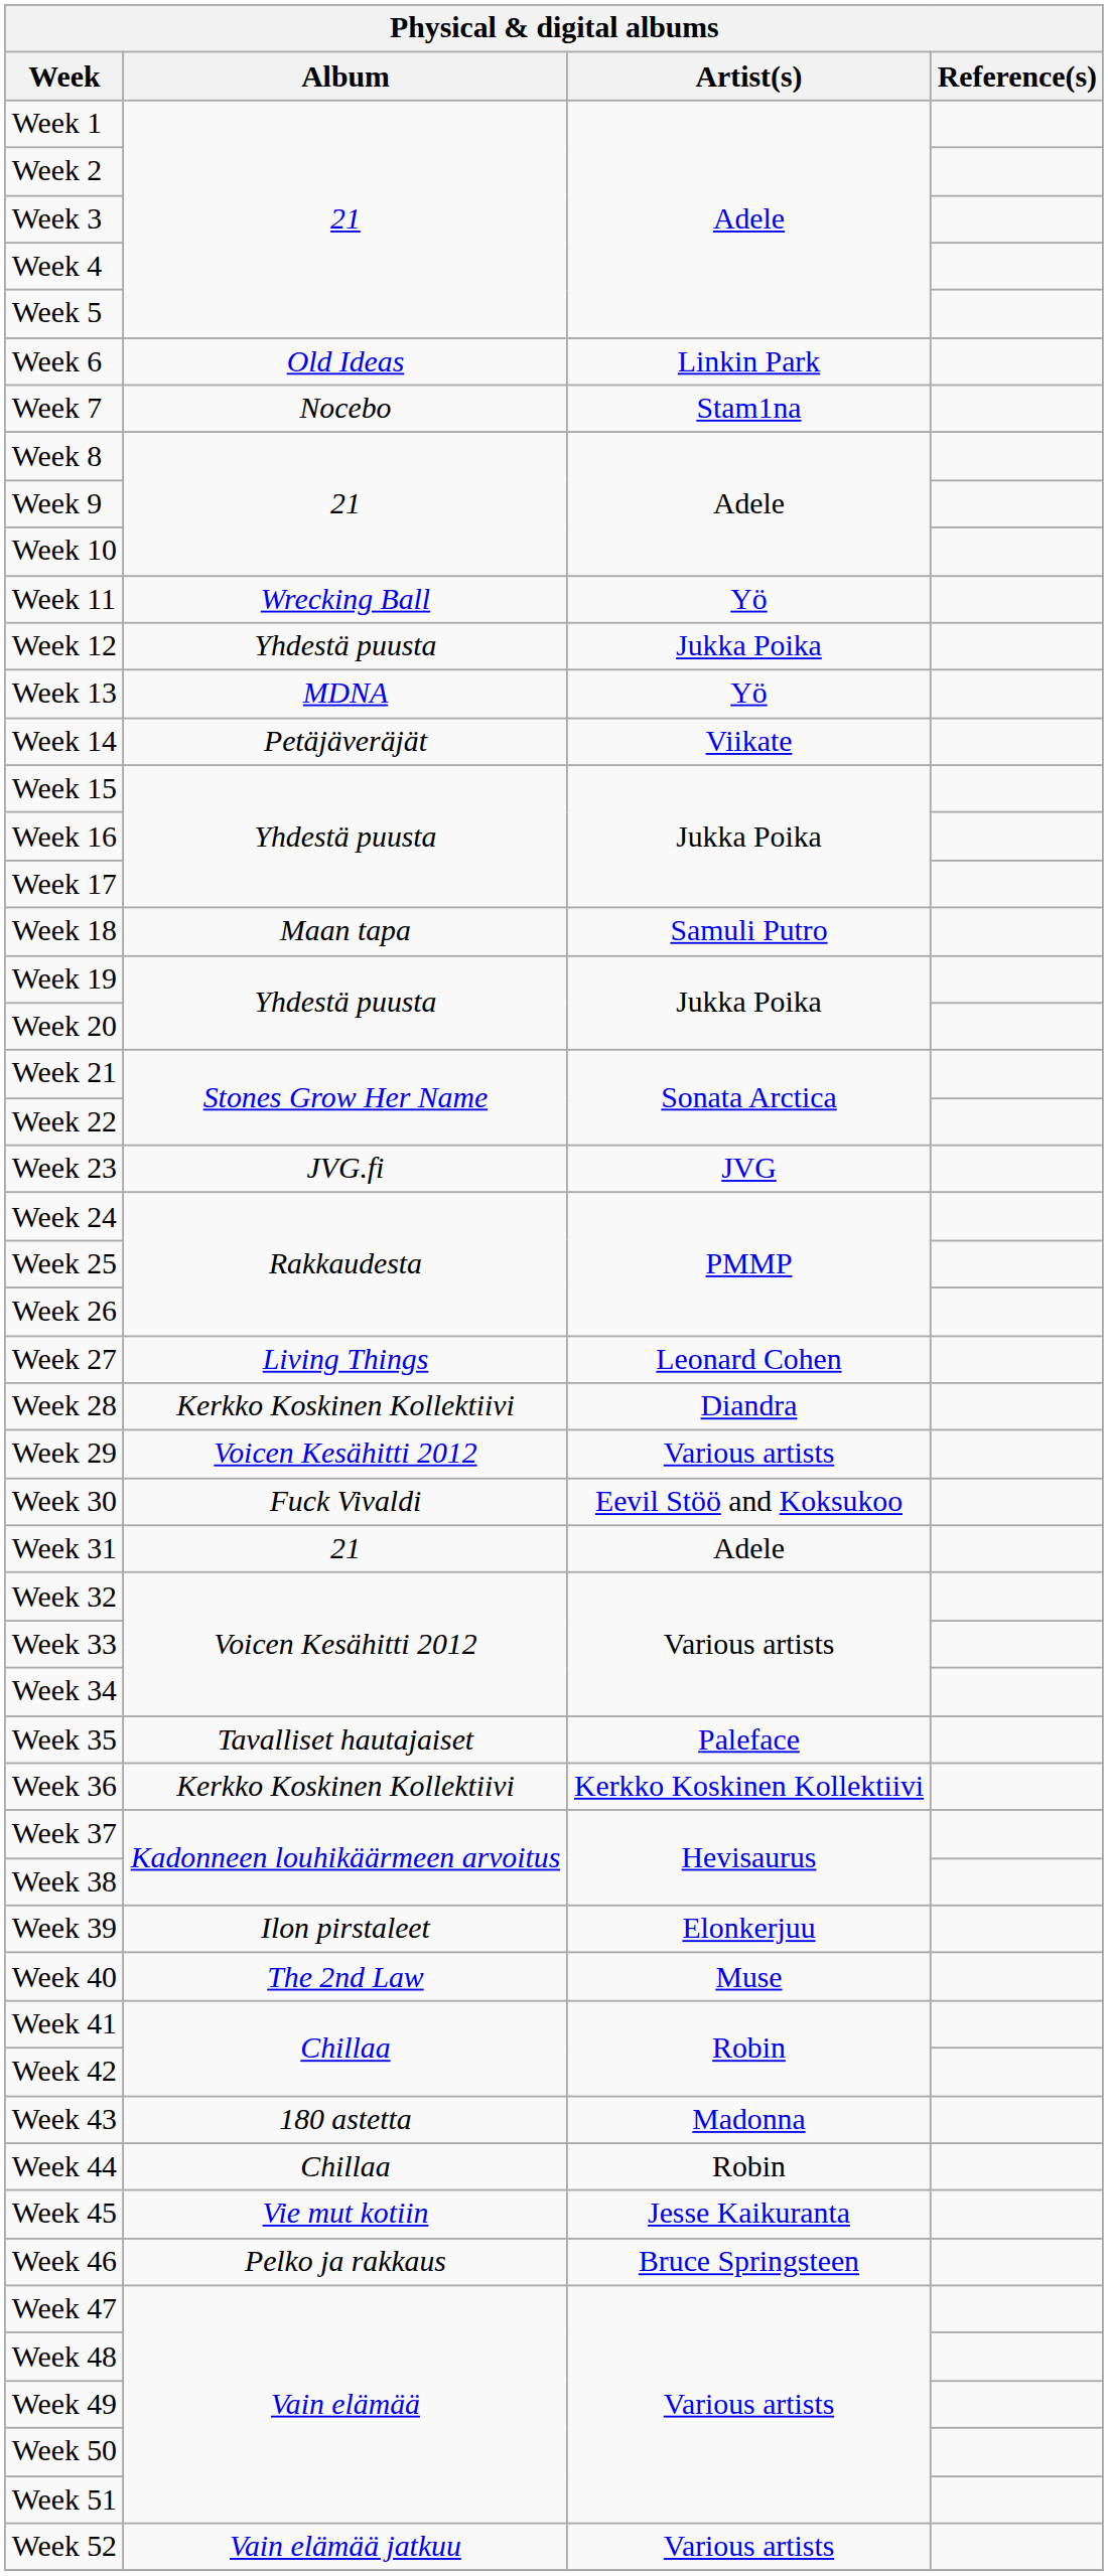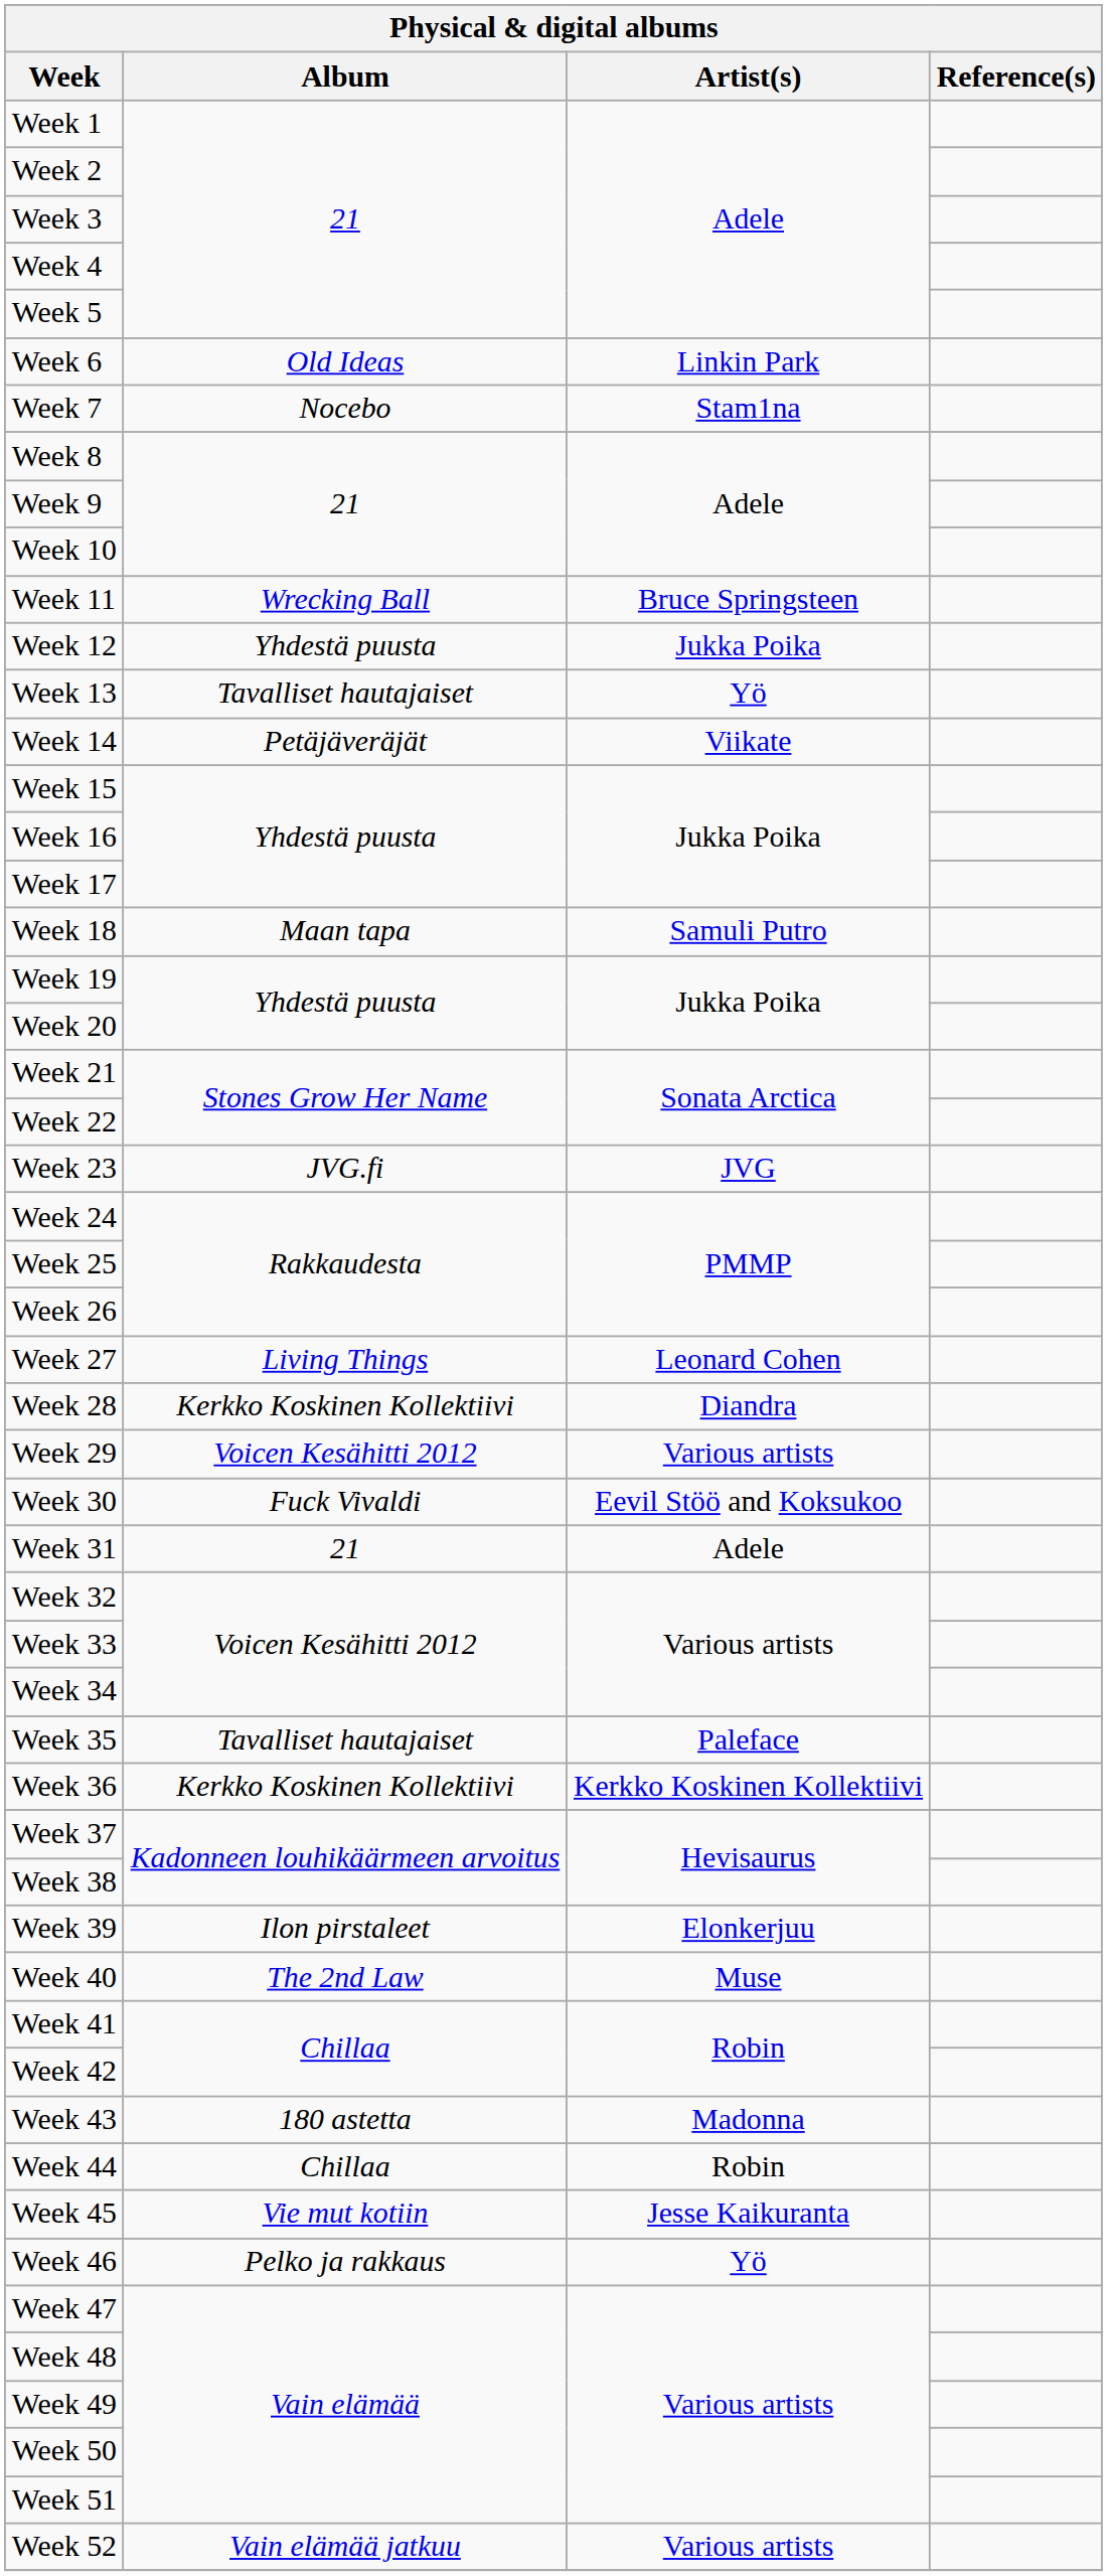Week 11 | Artist(s): Yö -> Bruce Springsteen
Week 13 | Album: MDNA -> Tavalliset hautajaiset
Week 46 | Artist(s): Bruce Springsteen -> Yö
